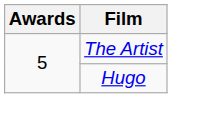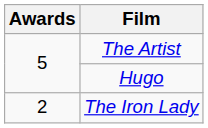+ row: 2 | The Iron Lady
